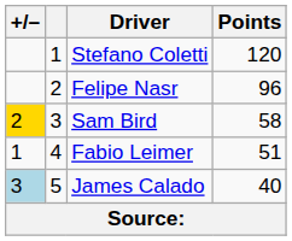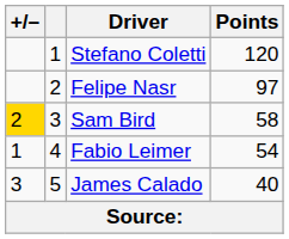Felipe Nasr | Points: 96 -> 97
Fabio Leimer | Points: 51 -> 54
James Calado | +/–: lightblue background -> no background
